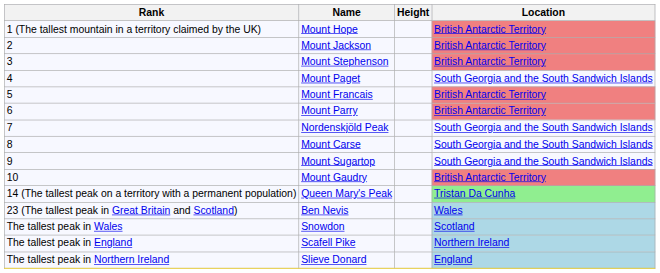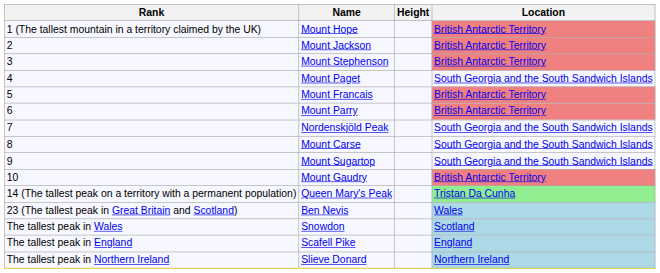Scafell Pike | Location: Northern Ireland -> England
Slieve Donard | Location: England -> Northern Ireland
